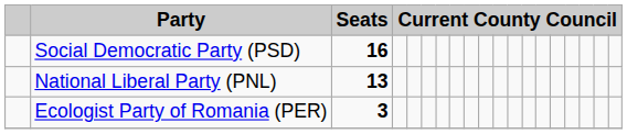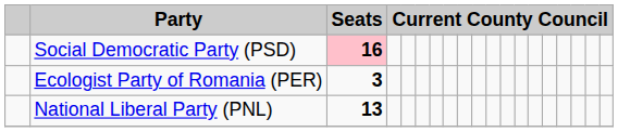Social Democratic Party (PSD) | Seats: no background -> pink background
rows swapped: National Liberal Party (PNL) <-> Ecologist Party of Romania (PER)
